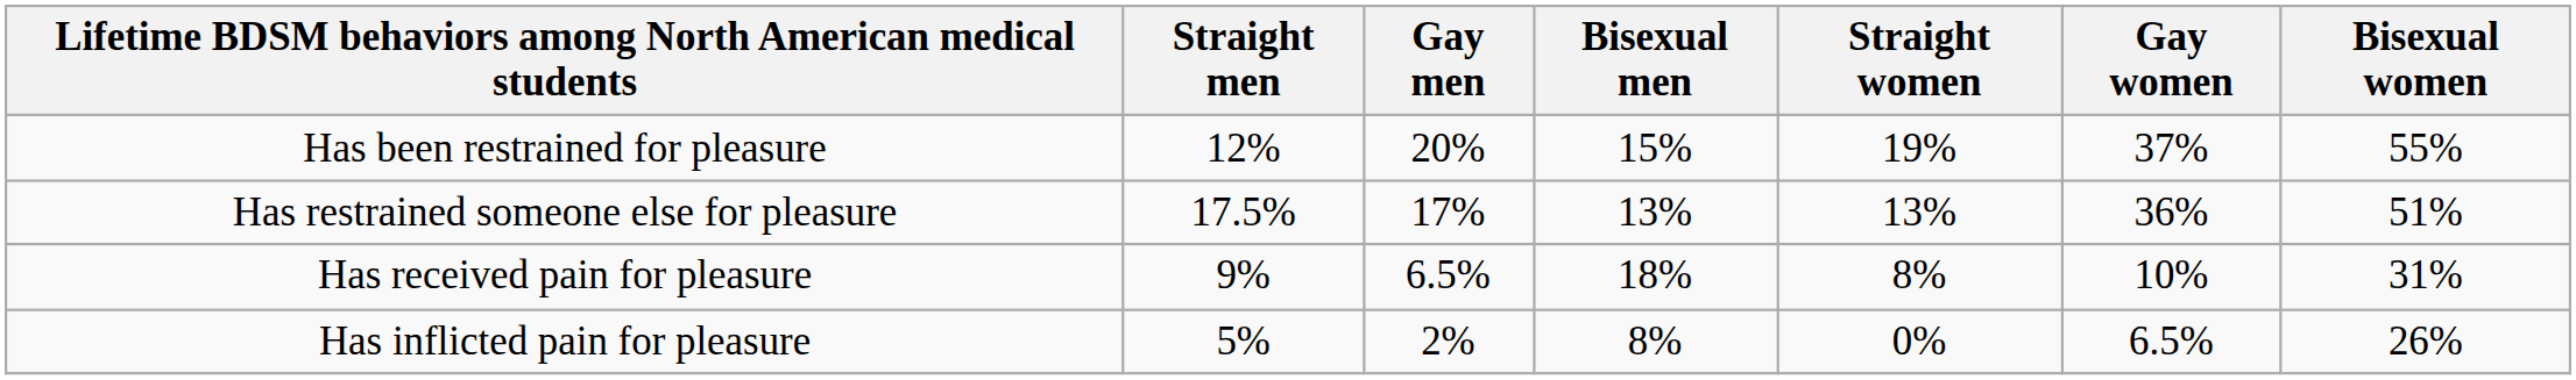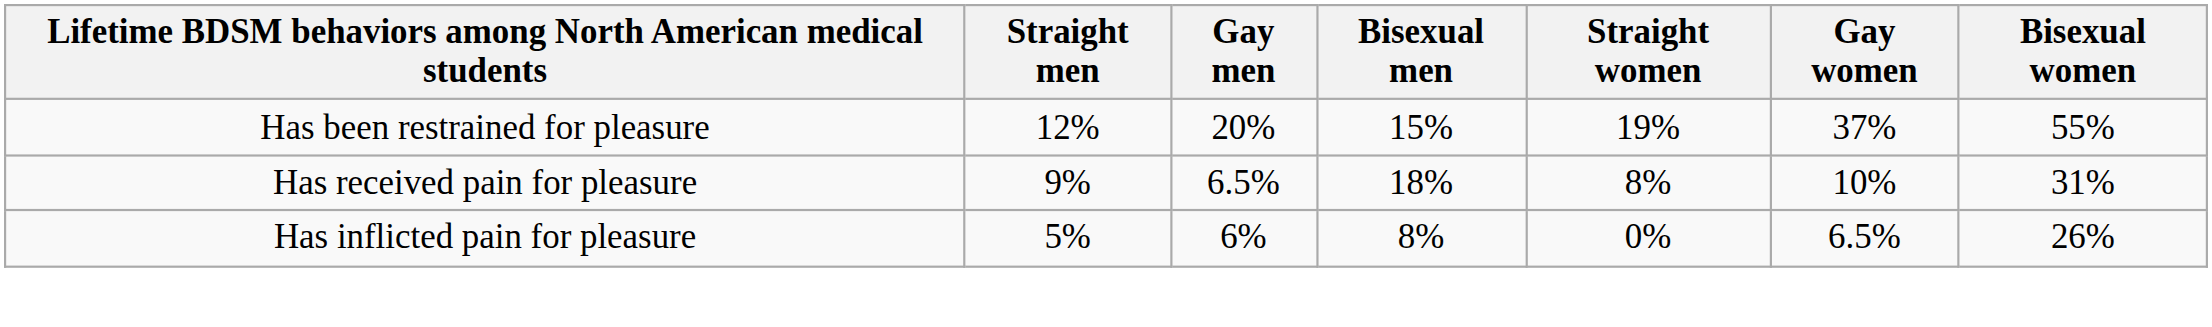- row: Has restrained someone else for pleasure | 17.5% | 17% | 13% | 13% | 36% | 51%
Has inflicted pain for pleasure | Gay men: 2% -> 6%
